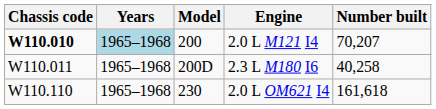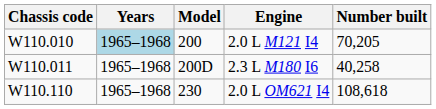2.0 L M121 I4 | Chassis code: bold -> normal
2.0 L M121 I4 | Number built: 70,207 -> 70,205
2.0 L OM621 I4 | Number built: 161,618 -> 108,618
